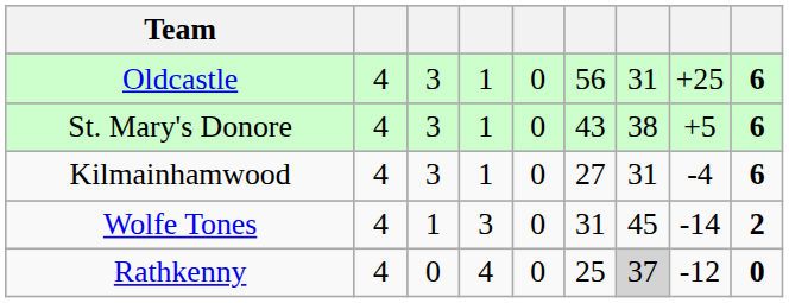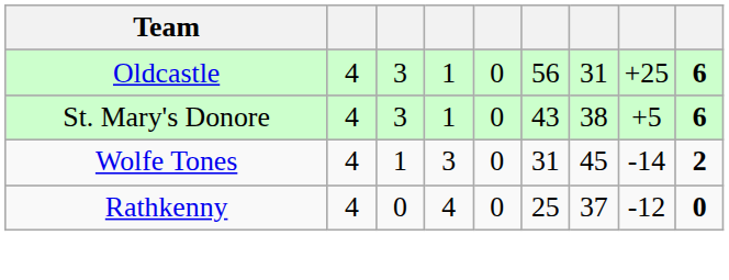- row: Kilmainhamwood | 4 | 3 | 1 | 0 | 27 | 31 | -4 | 6
Rathkenny | column 7: lightgrey background -> no background
